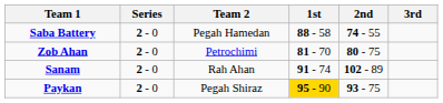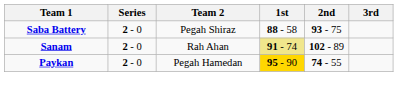Saba Battery | Team 2: Pegah Hamedan -> Pegah Shiraz
Saba Battery | 2nd: 74 - 55 -> 93 - 75
- row: Zob Ahan | 2 - 0 | Petrochimi | 81 - 70 | 80 - 75
Sanam | 1st: no background -> khaki background
Paykan | Team 2: Pegah Shiraz -> Pegah Hamedan
Paykan | 2nd: 93 - 75 -> 74 - 55
